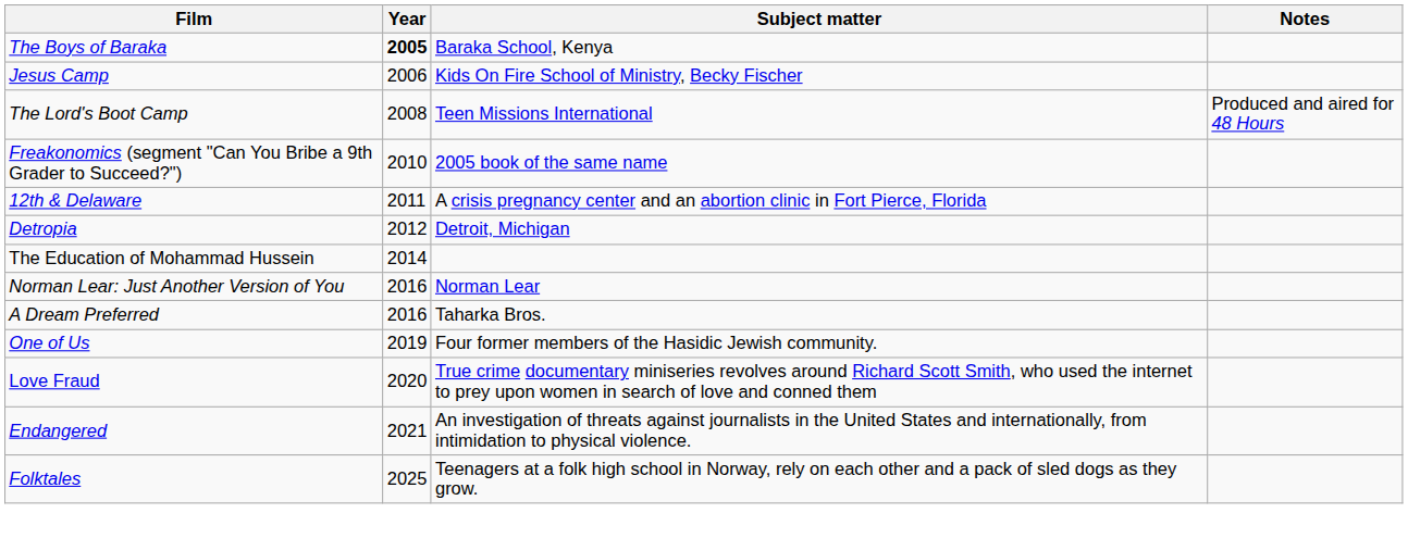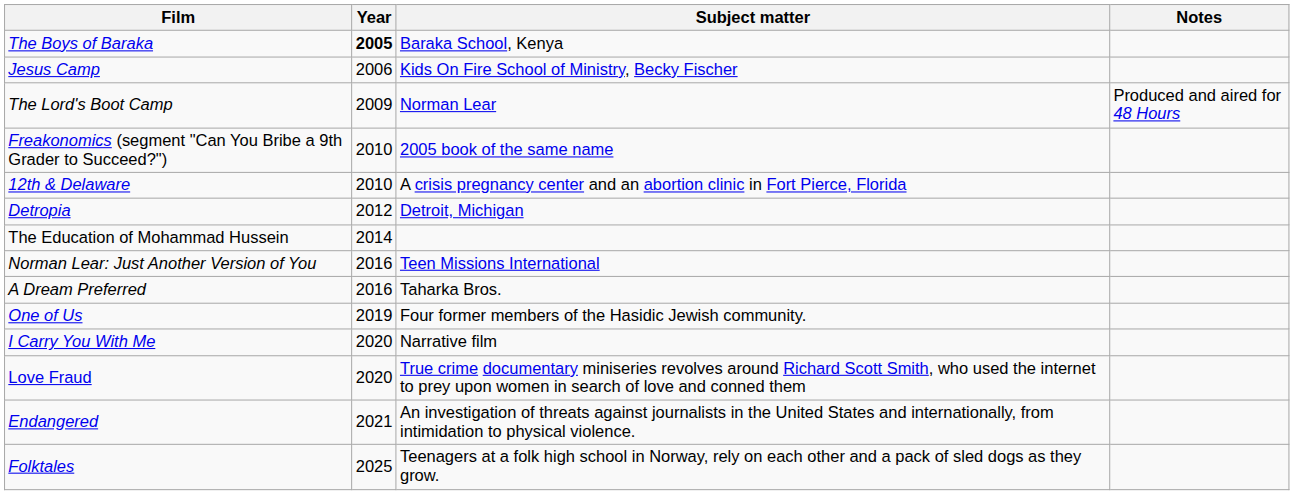The Lord's Boot Camp | Year: 2008 -> 2009
The Lord's Boot Camp | Subject matter: Teen Missions International -> Norman Lear
12th & Delaware | Year: 2011 -> 2010
Norman Lear: Just Another Version of You | Subject matter: Norman Lear -> Teen Missions International
+ row: I Carry You With Me | 2020 | Narrative film
